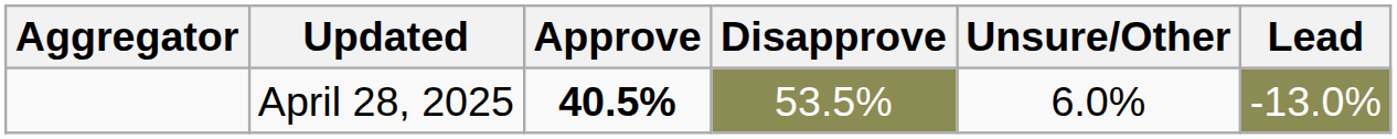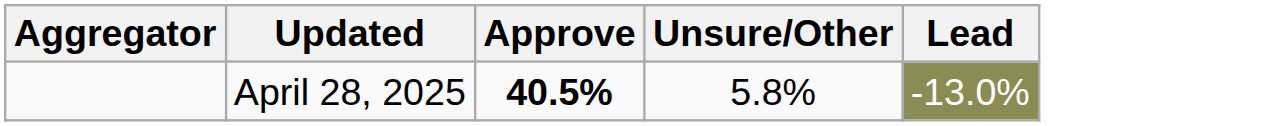- column: Disapprove | 53.5%
April 28, 2025 | Unsure/Other: 6.0% -> 5.8%
